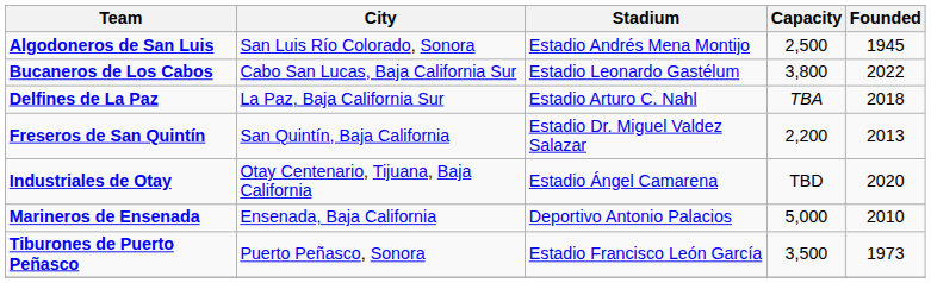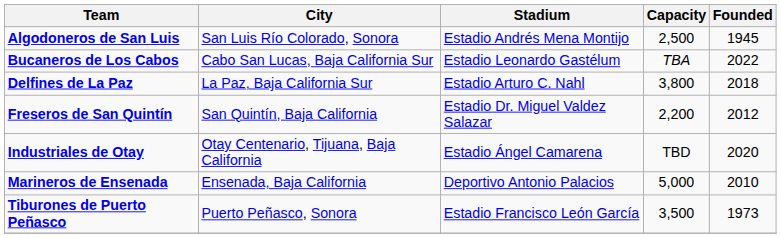Bucaneros de Los Cabos | Capacity: 3,800 -> TBA
Delfines de La Paz | Capacity: TBA -> 3,800
Freseros de San Quintín | Founded: 2013 -> 2012
